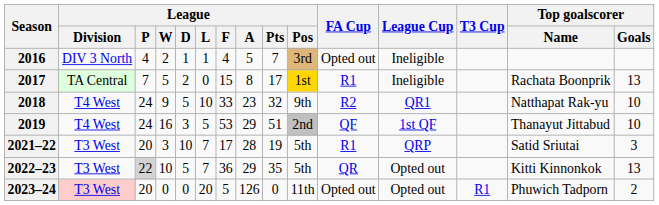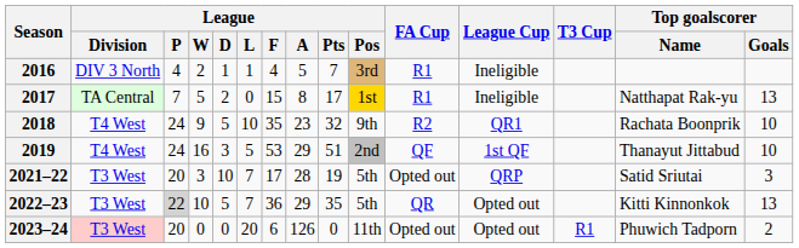2016 | FA Cup: Opted out -> R1
2017 | Top goalscorer / Name: Rachata Boonprik -> Natthapat Rak-yu
2018 | League / F: 33 -> 35
2018 | Top goalscorer / Name: Natthapat Rak-yu -> Rachata Boonprik
2021–22 | FA Cup: R1 -> Opted out
2023–24 | League / F: 5 -> 6
